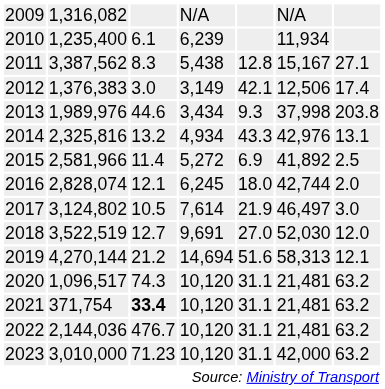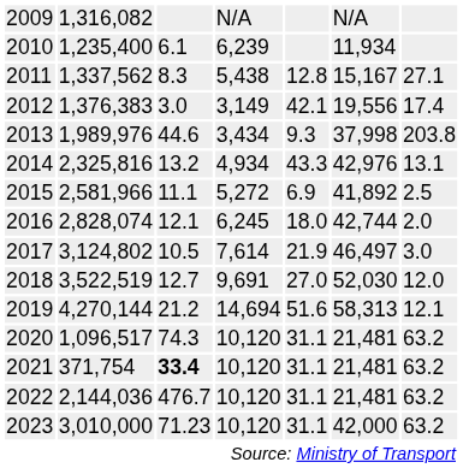2011 | column 2: 3,387,562 -> 1,337,562
2012 | column 6: 12,506 -> 19,556
2015 | column 3: 11.4 -> 11.1
